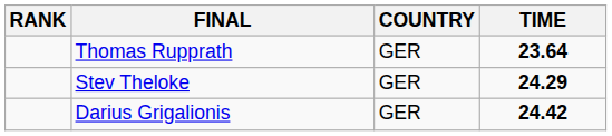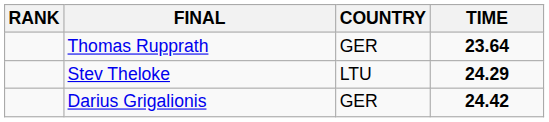Stev Theloke | COUNTRY: GER -> LTU
